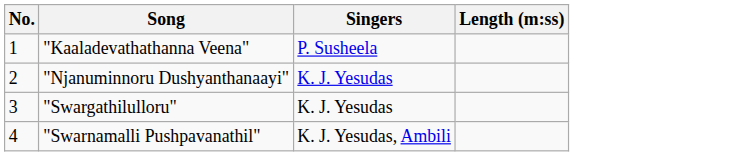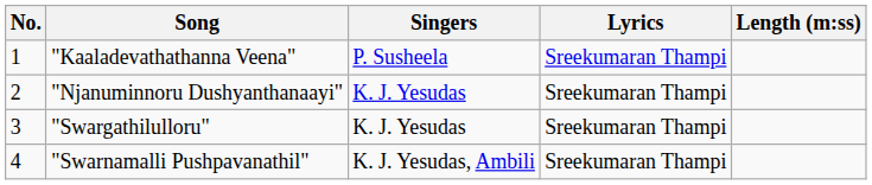+ column: Lyrics | Sreekumaran Thampi | Sreekumaran Thampi | Sreekumaran Thampi | Sreekumaran Thampi
